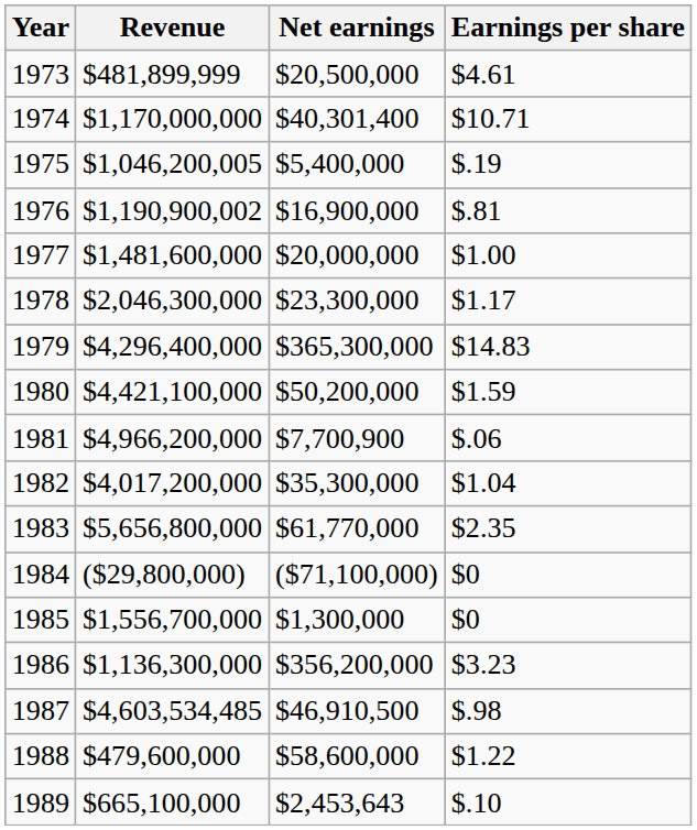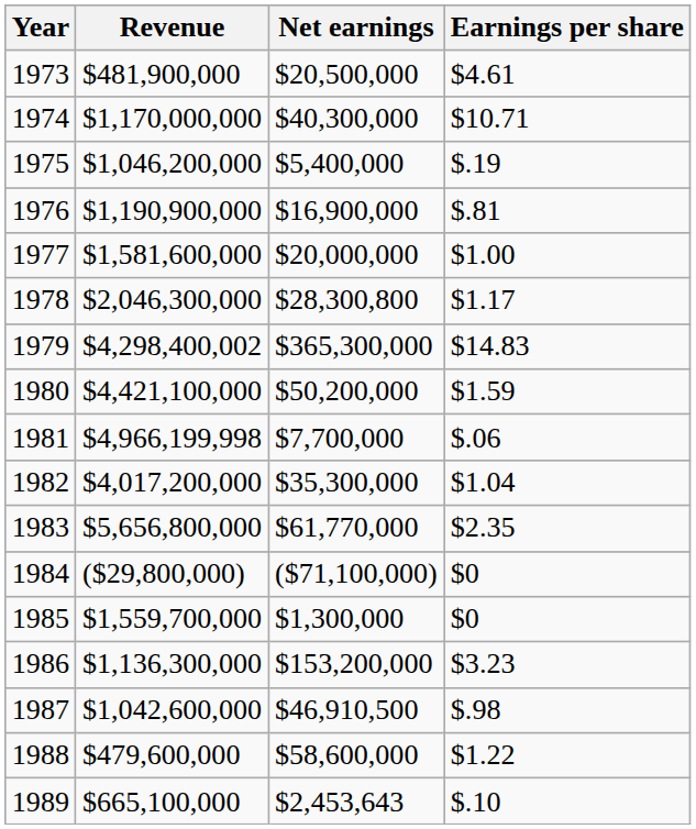1973 | Revenue: $481,899,999 -> $481,900,000
1974 | Net earnings: $40,301,400 -> $40,300,000
1975 | Revenue: $1,046,200,005 -> $1,046,200,000
1976 | Revenue: $1,190,900,002 -> $1,190,900,000
1977 | Revenue: $1,481,600,000 -> $1,581,600,000
1978 | Net earnings: $23,300,000 -> $28,300,800
1979 | Revenue: $4,296,400,000 -> $4,298,400,002
1981 | Revenue: $4,966,200,000 -> $4,966,199,998
1981 | Net earnings: $7,700,900 -> $7,700,000
1985 | Revenue: $1,556,700,000 -> $1,559,700,000
1986 | Net earnings: $356,200,000 -> $153,200,000
1987 | Revenue: $4,603,534,485 -> $1,042,600,000
